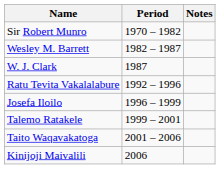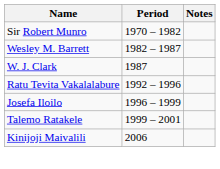- row: Taito Waqavakatoga | 2001 – 2006
